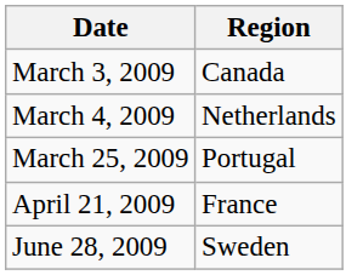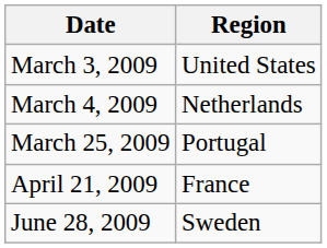+ row: March 3, 2009 | United States
- row: March 3, 2009 | Canada
